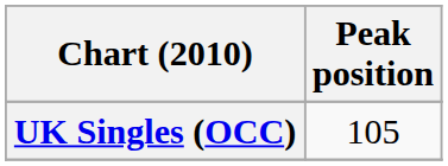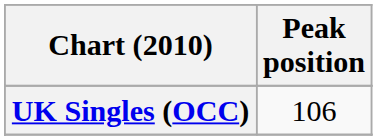UK Singles (OCC) | Peak position: 105 -> 106
